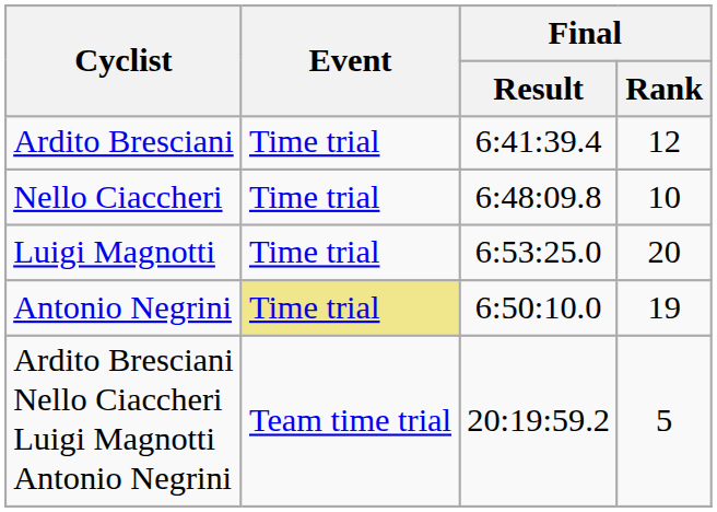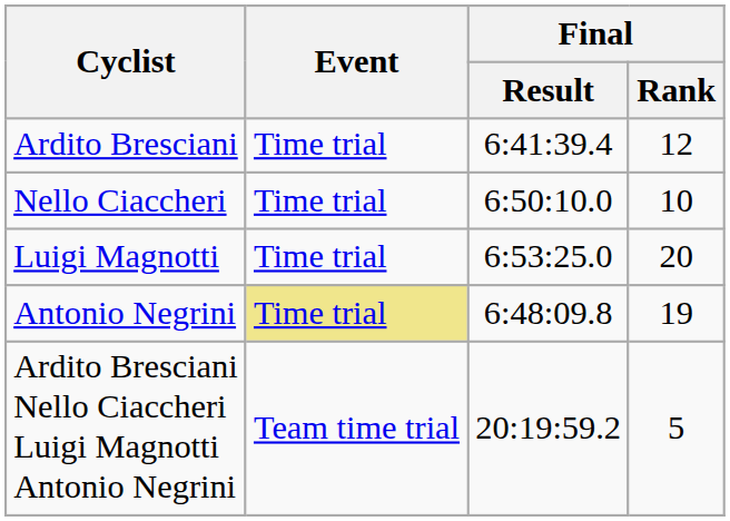Nello Ciaccheri | Final / Result: 6:48:09.8 -> 6:50:10.0
Antonio Negrini | Final / Result: 6:50:10.0 -> 6:48:09.8
